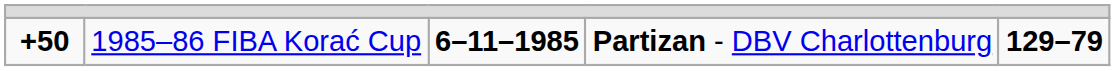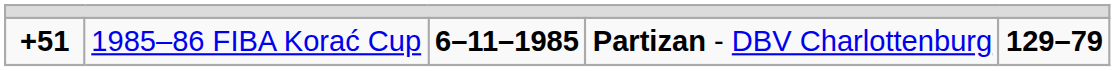1985–86 FIBA Korać Cup | column 1: +50 -> +51
